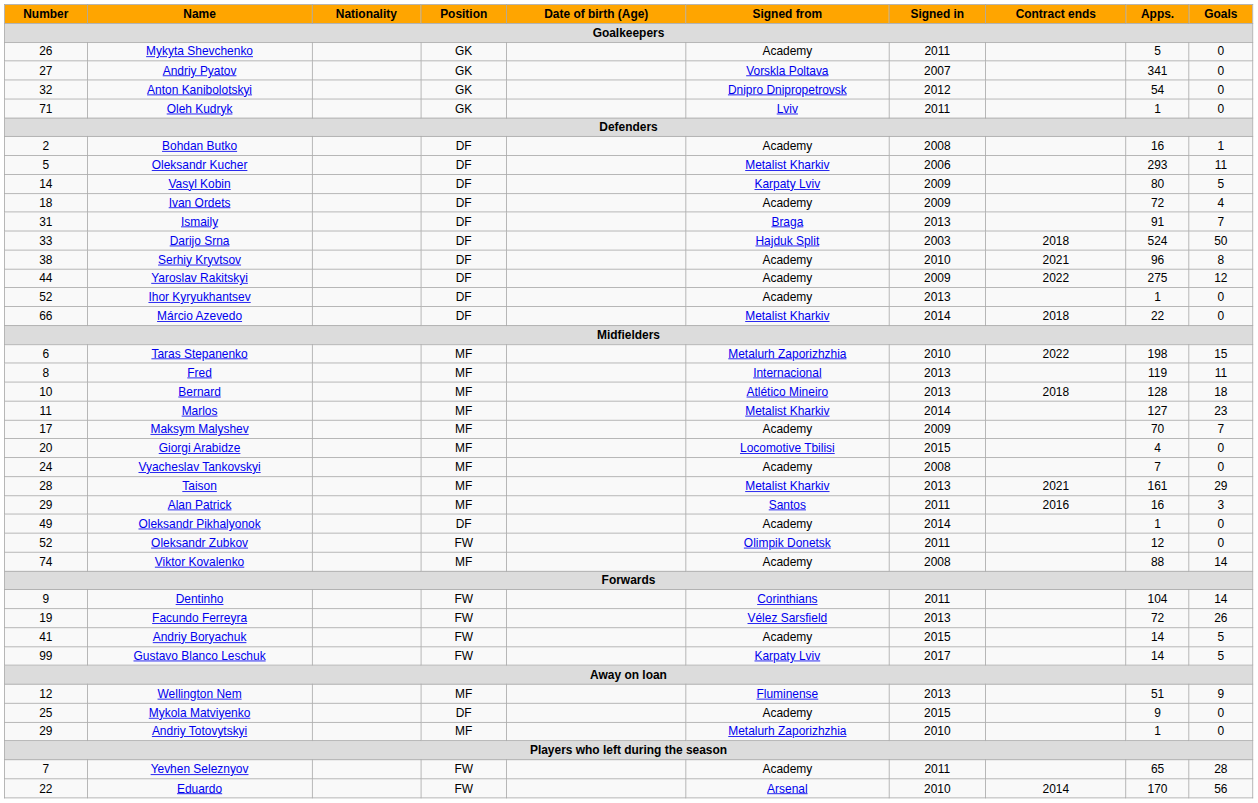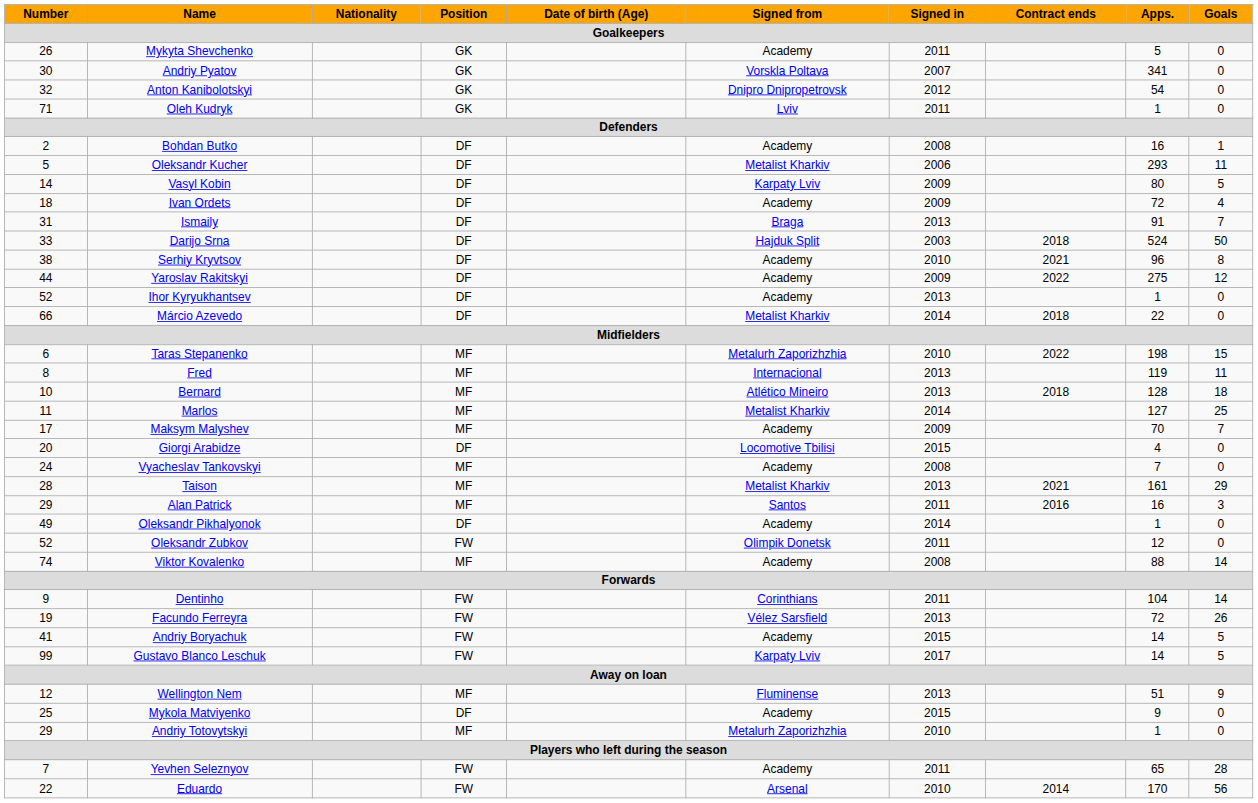Andriy Pyatov | Number: 27 -> 30
Marlos | Goals: 23 -> 25
Giorgi Arabidze | Position: MF -> DF
